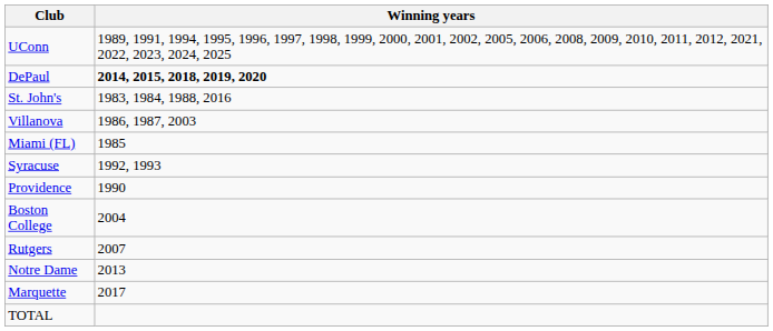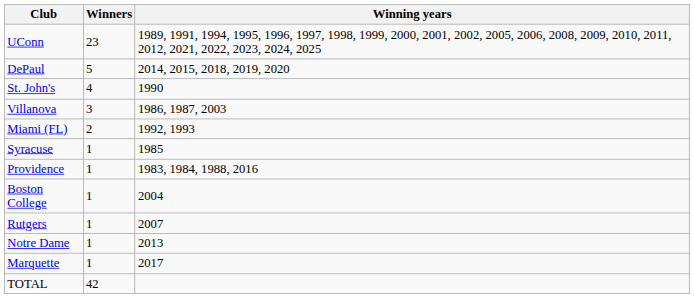+ column: Winners | 23 | 5 | 4 | 3 | 2 | 1 | 1 | 1 | 1 | 1 | 1 | 42
DePaul | Winning years: bold -> normal
St. John's | Winning years: 1983, 1984, 1988, 2016 -> 1990
Miami (FL) | Winning years: 1985 -> 1992, 1993
Syracuse | Winning years: 1992, 1993 -> 1985
Providence | Winning years: 1990 -> 1983, 1984, 1988, 2016
